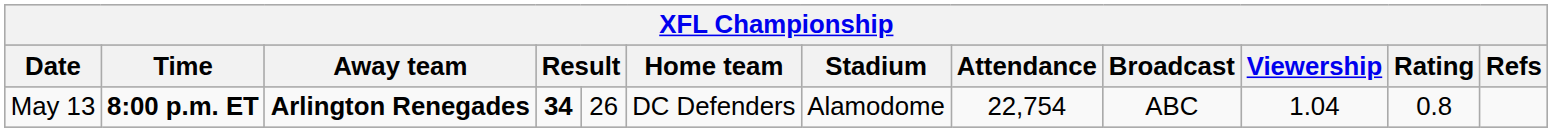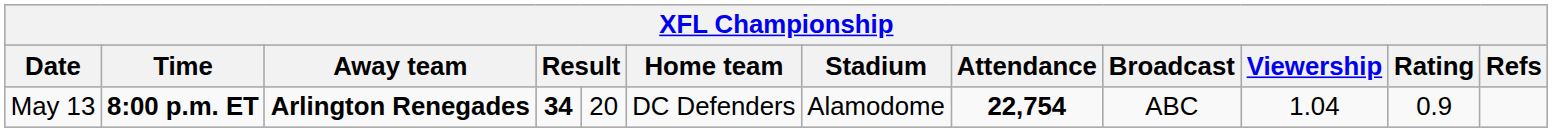May 13 | column 5: 26 -> 20
May 13 | Attendance: normal -> bold
May 13 | Rating: 0.8 -> 0.9
